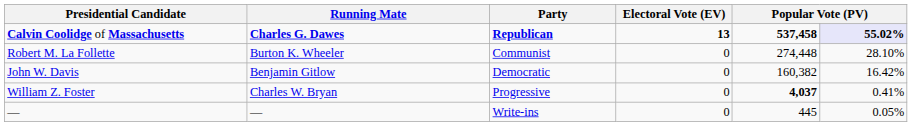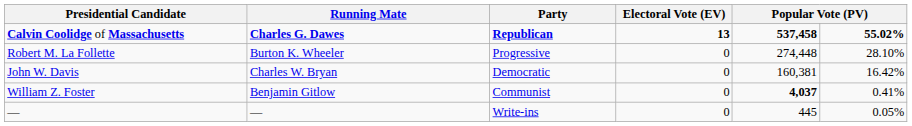Calvin Coolidge of Massachusetts | column 6: lavender background -> no background
Robert M. La Follette | Party: Communist -> Progressive
John W. Davis | Running Mate: Benjamin Gitlow -> Charles W. Bryan
John W. Davis | column 5: 160,382 -> 160,381
William Z. Foster | Running Mate: Charles W. Bryan -> Benjamin Gitlow
William Z. Foster | Party: Progressive -> Communist
